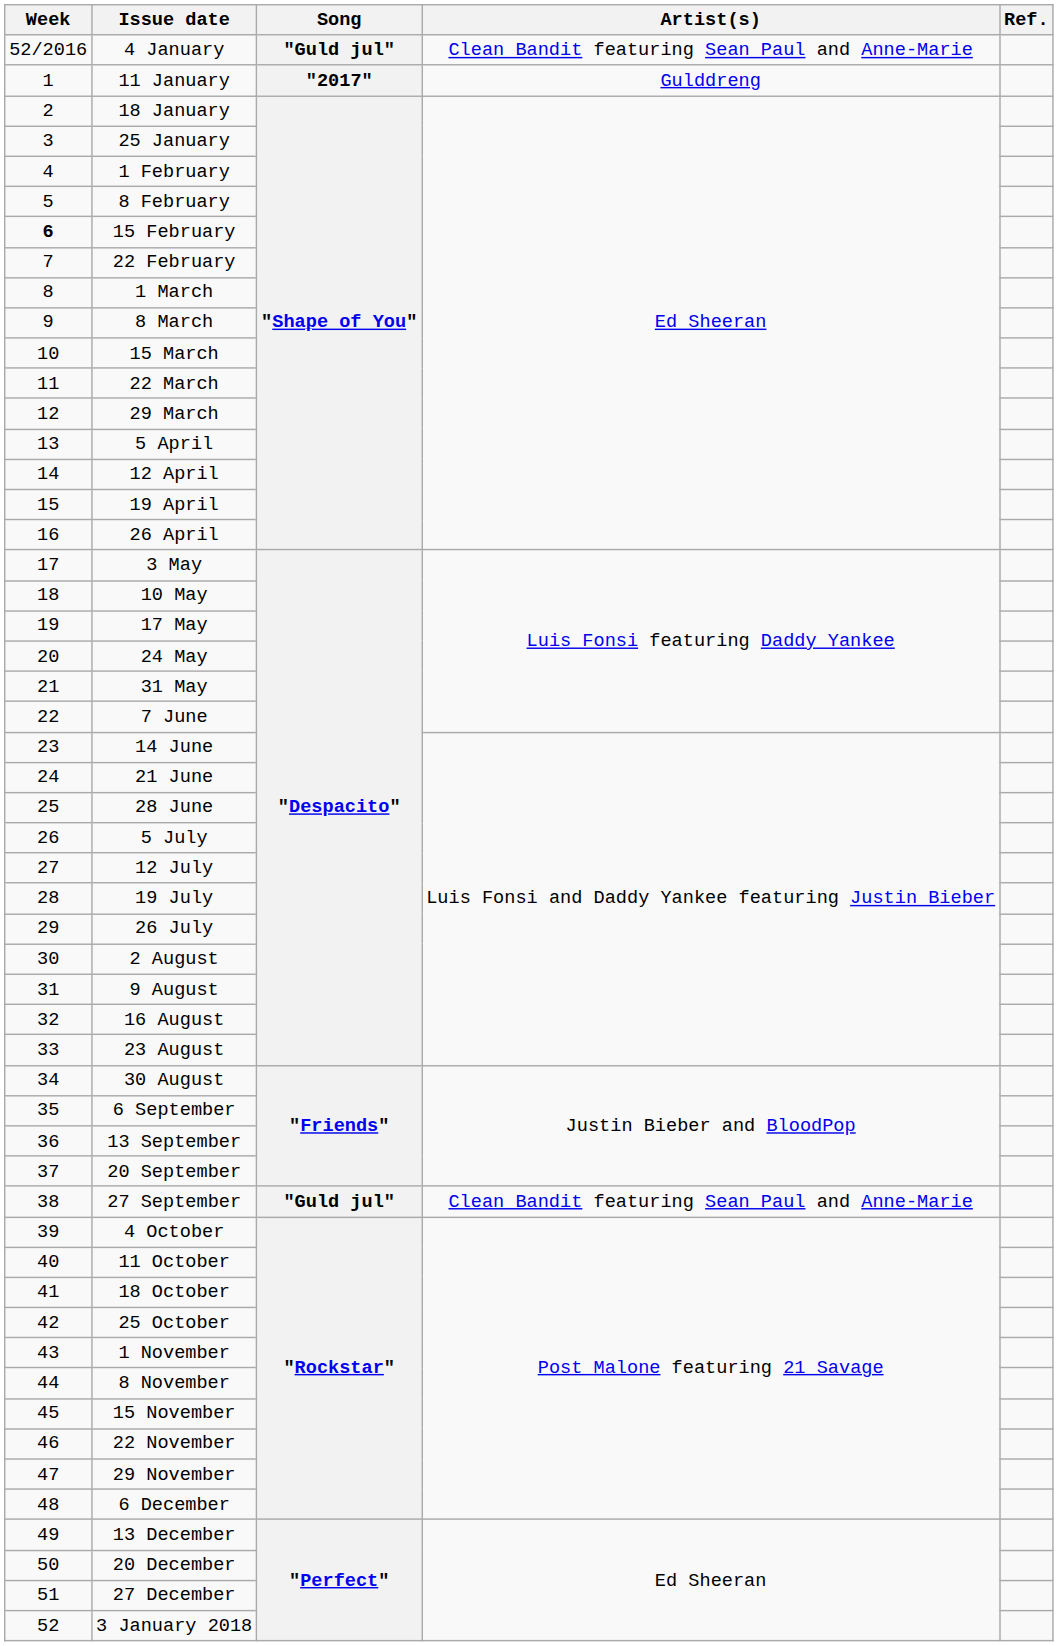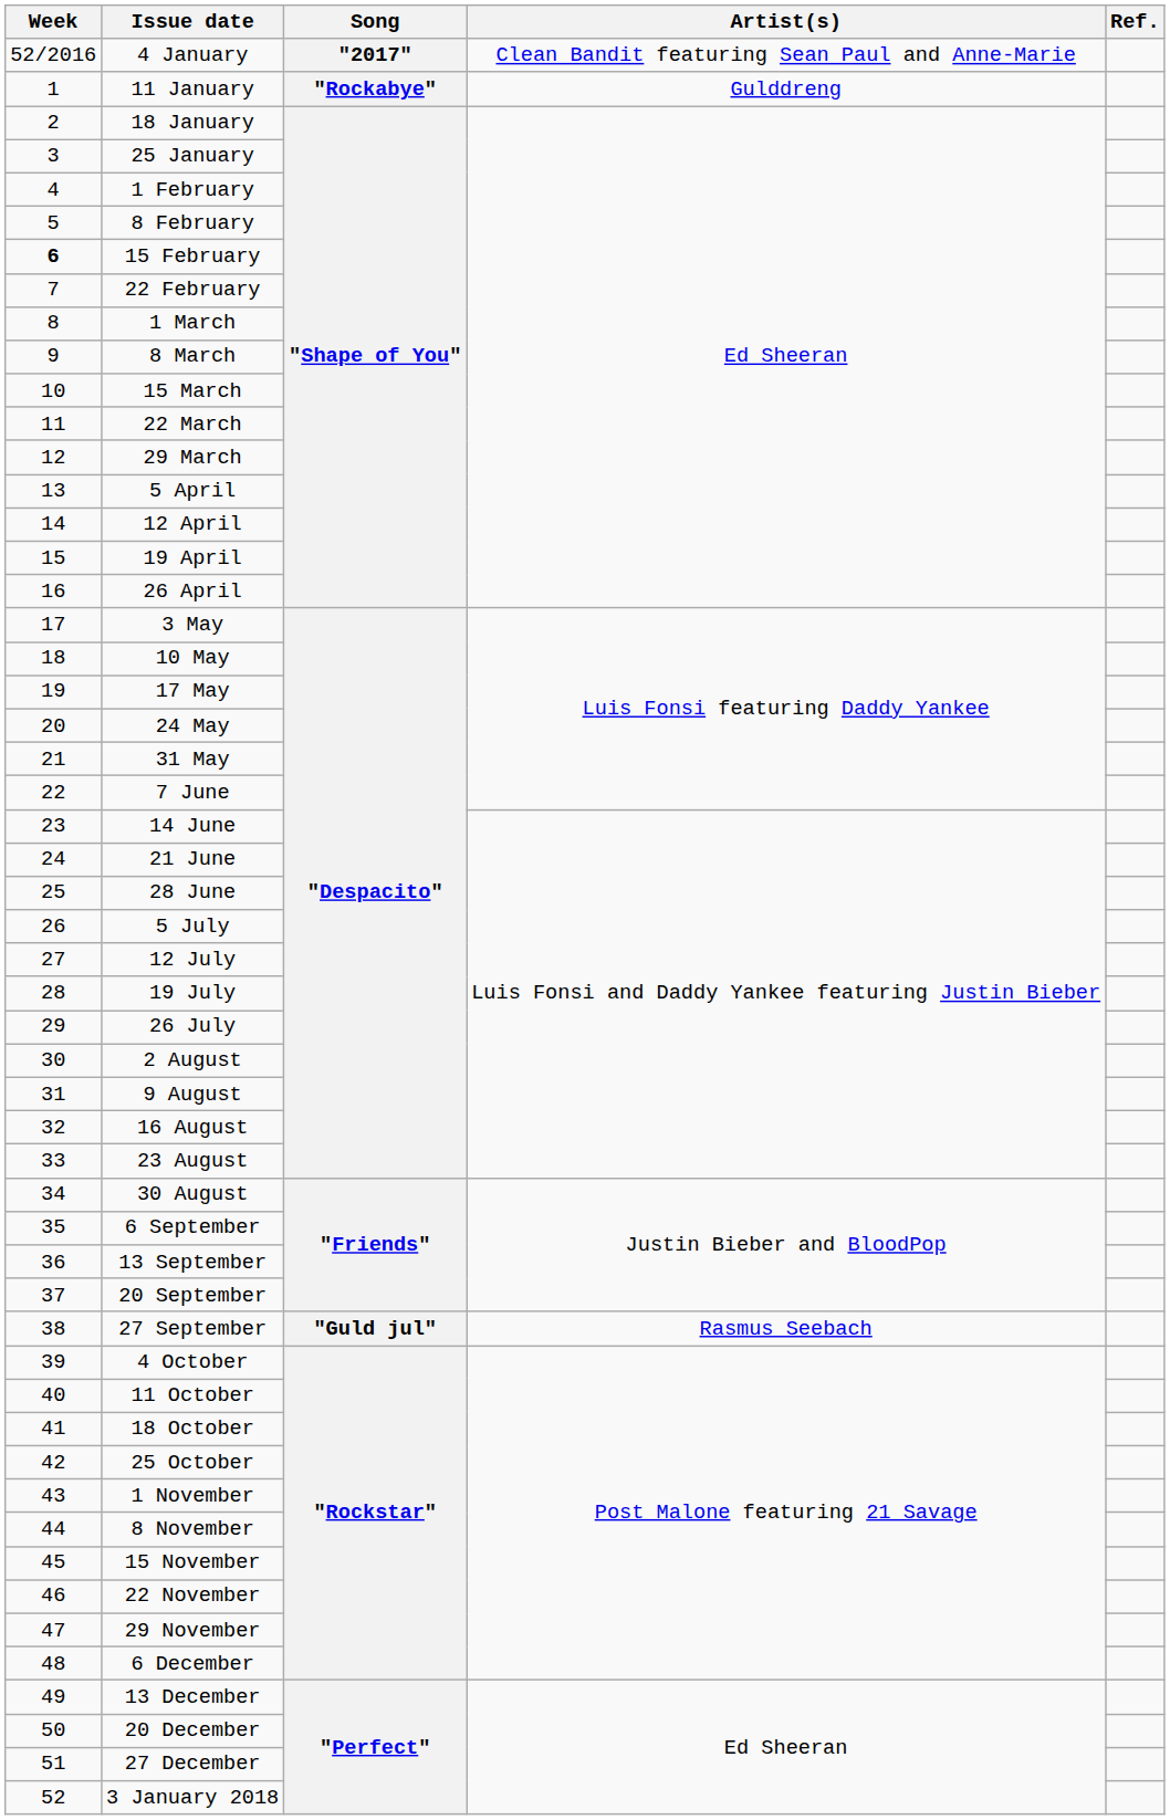4 January | Song: "Guld jul" -> "2017"
11 January | Song: "2017" -> "Rockabye"
27 September | Artist(s): Clean Bandit featuring Sean Paul and Anne-Marie -> Rasmus Seebach
